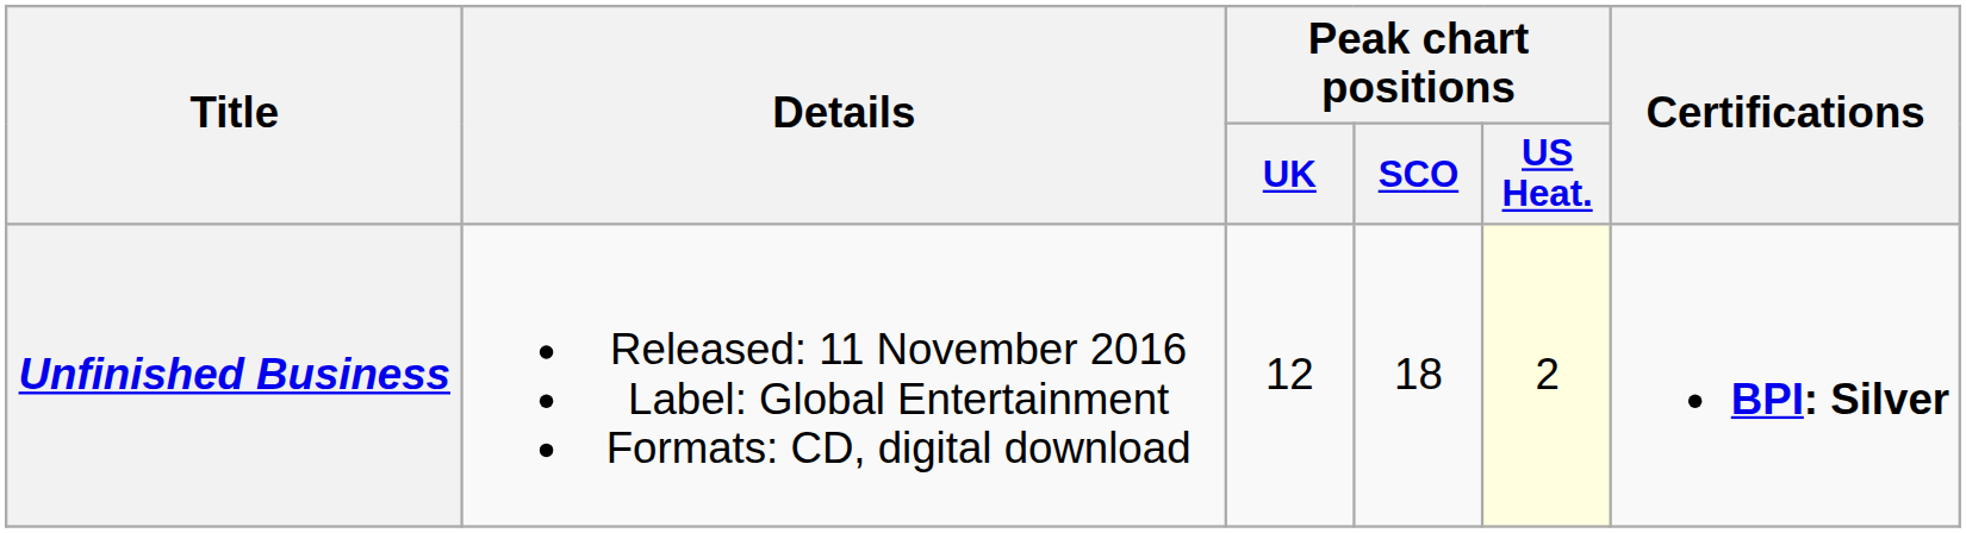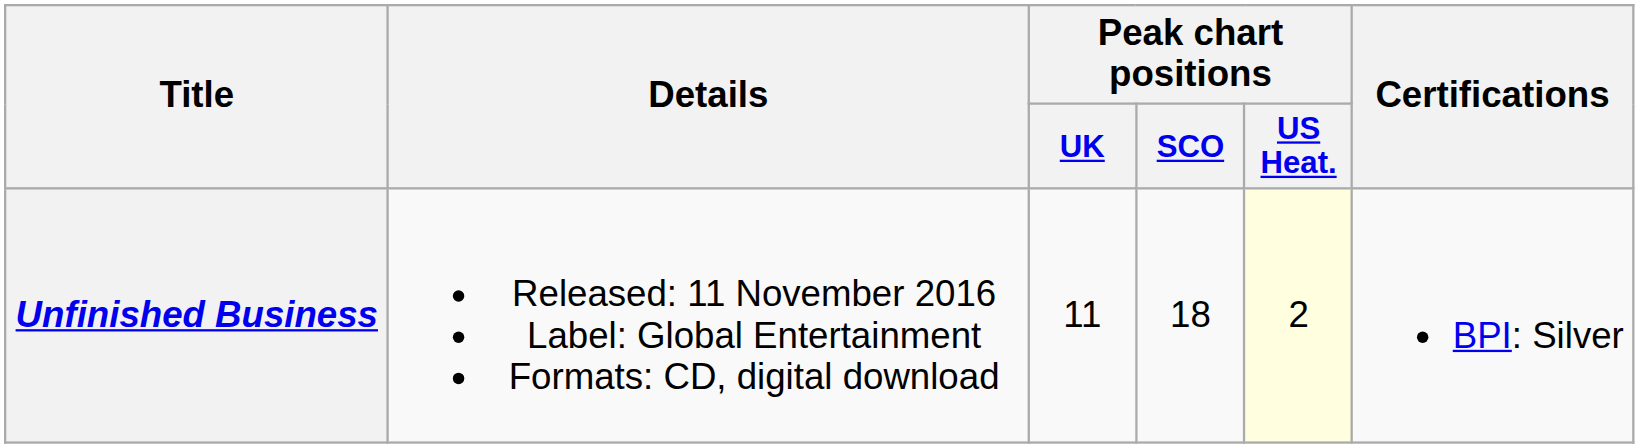Unfinished Business | Peak chart positions / UK: 12 -> 11
Unfinished Business | Certifications: bold -> normal
